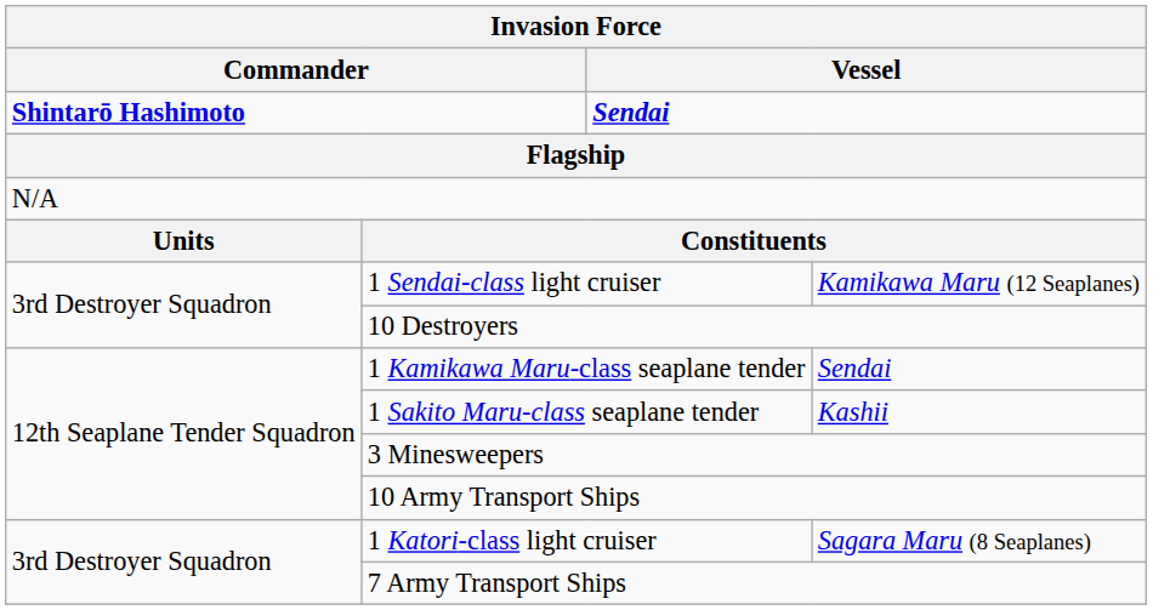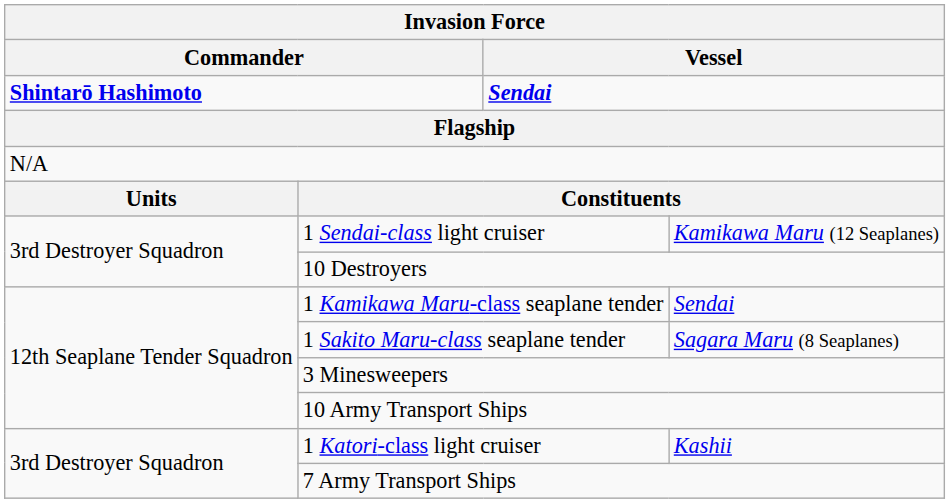1 Sakito Maru-class seaplane tender | column 4: Kashii -> Sagara Maru (8 Seaplanes)
1 Katori-class light cruiser | column 4: Sagara Maru (8 Seaplanes) -> Kashii
